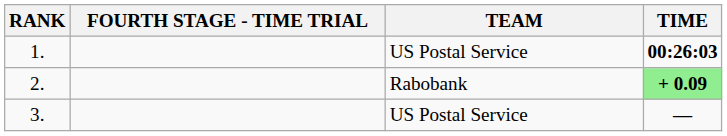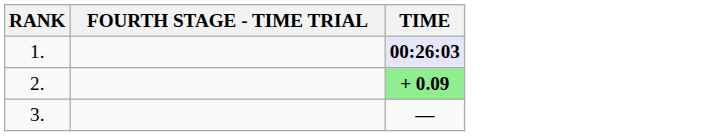- column: TEAM | US Postal Service | Rabobank | US Postal Service
1. | TIME: no background -> lavender background
